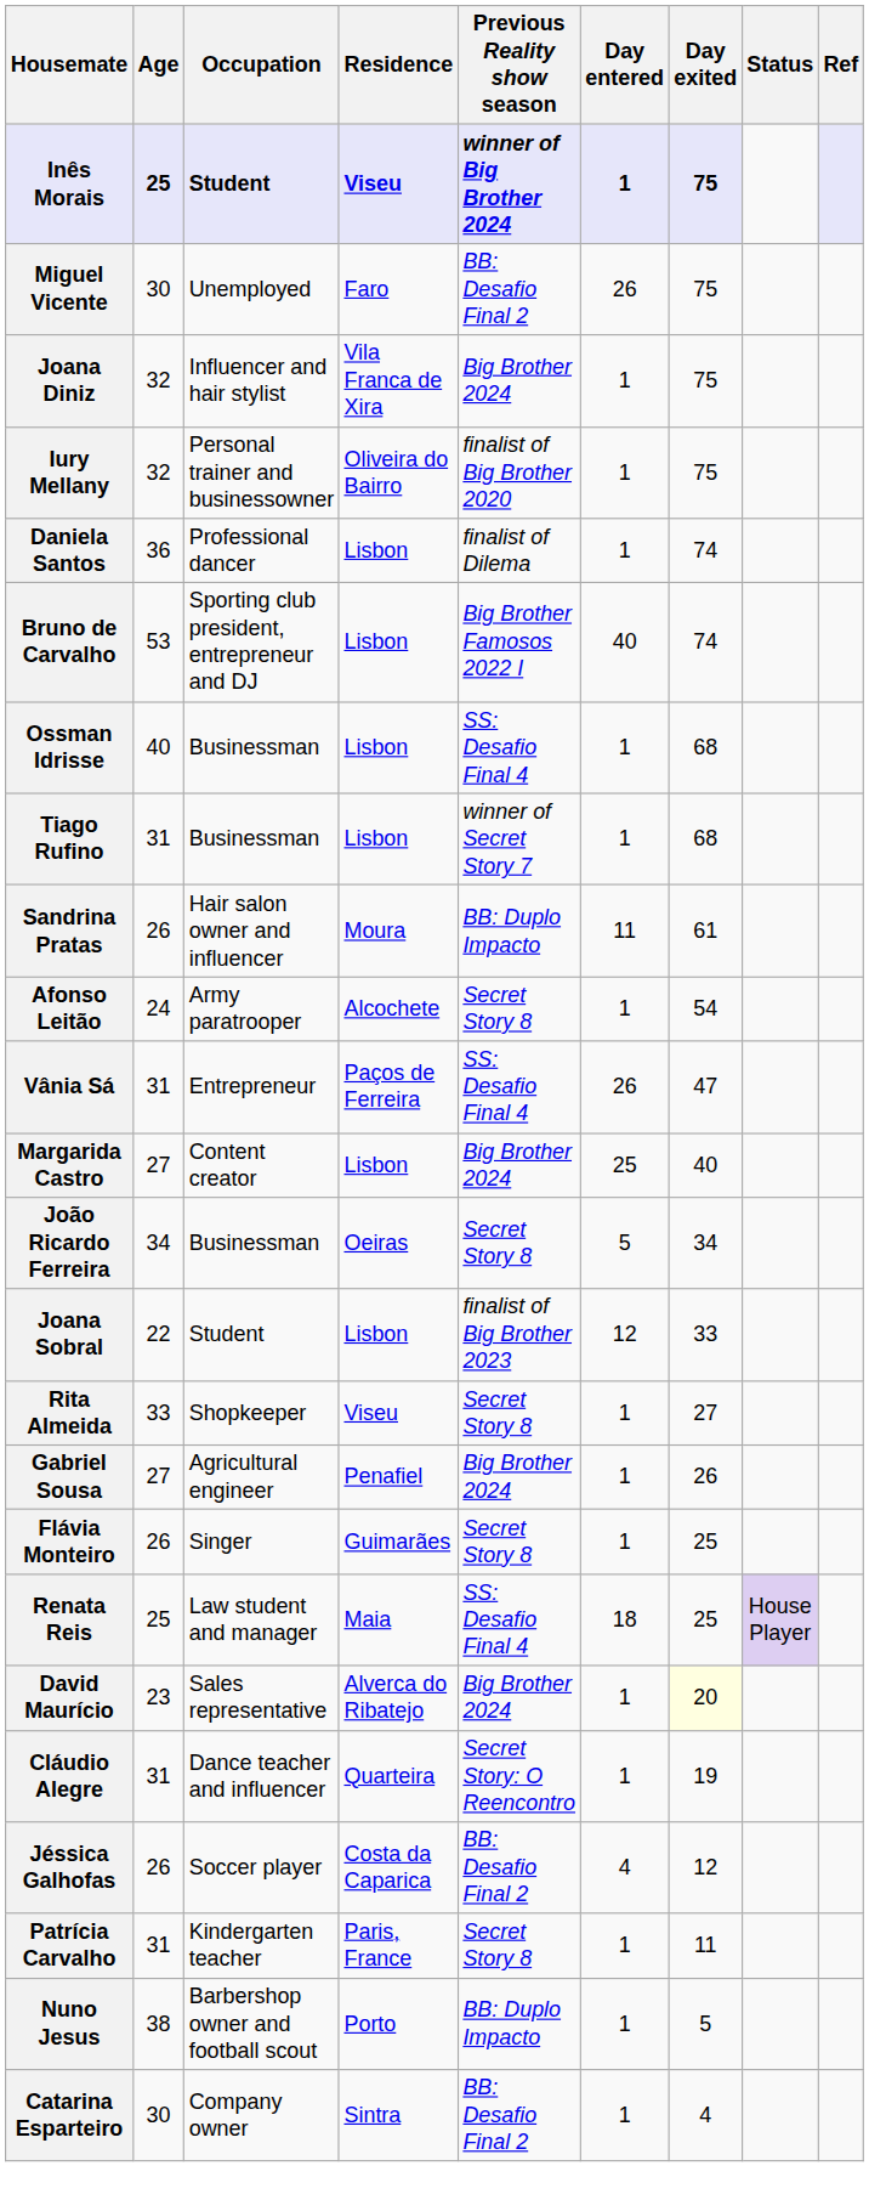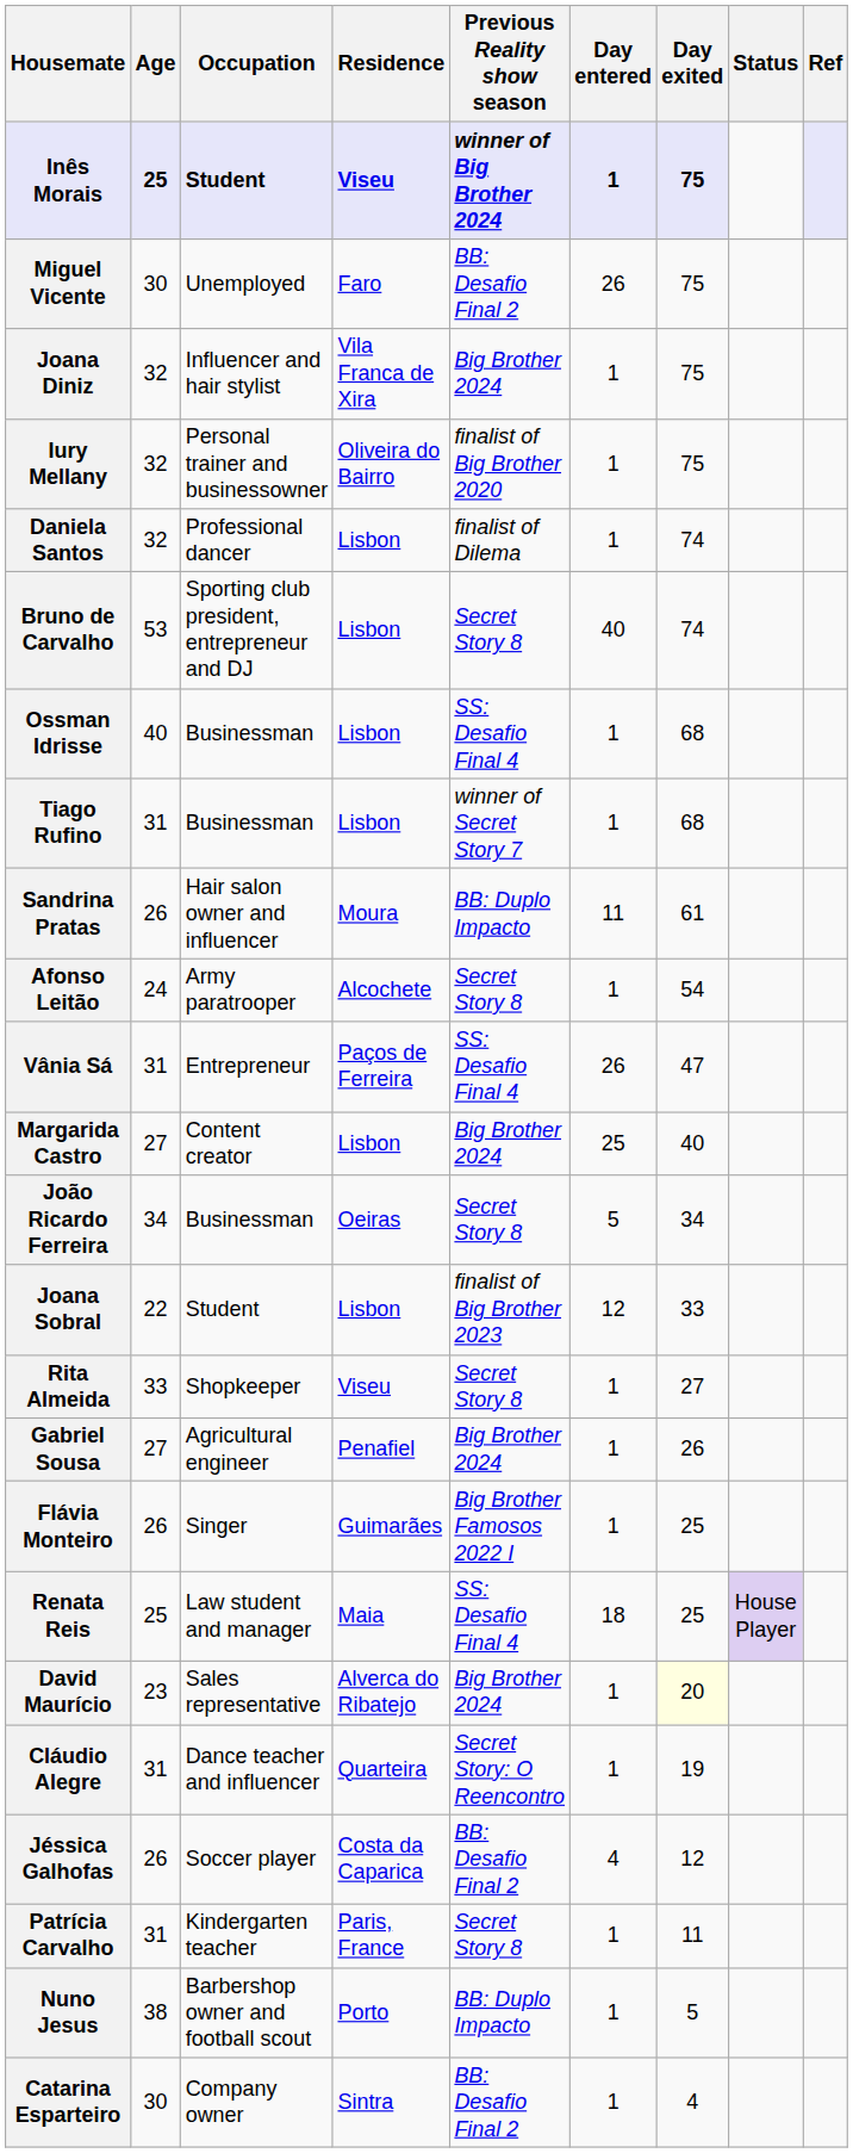Daniela Santos | Age: 36 -> 32
Bruno de Carvalho | Previous Reality show season: Big Brother Famosos 2022 I -> Secret Story 8
Flávia Monteiro | Previous Reality show season: Secret Story 8 -> Big Brother Famosos 2022 I
